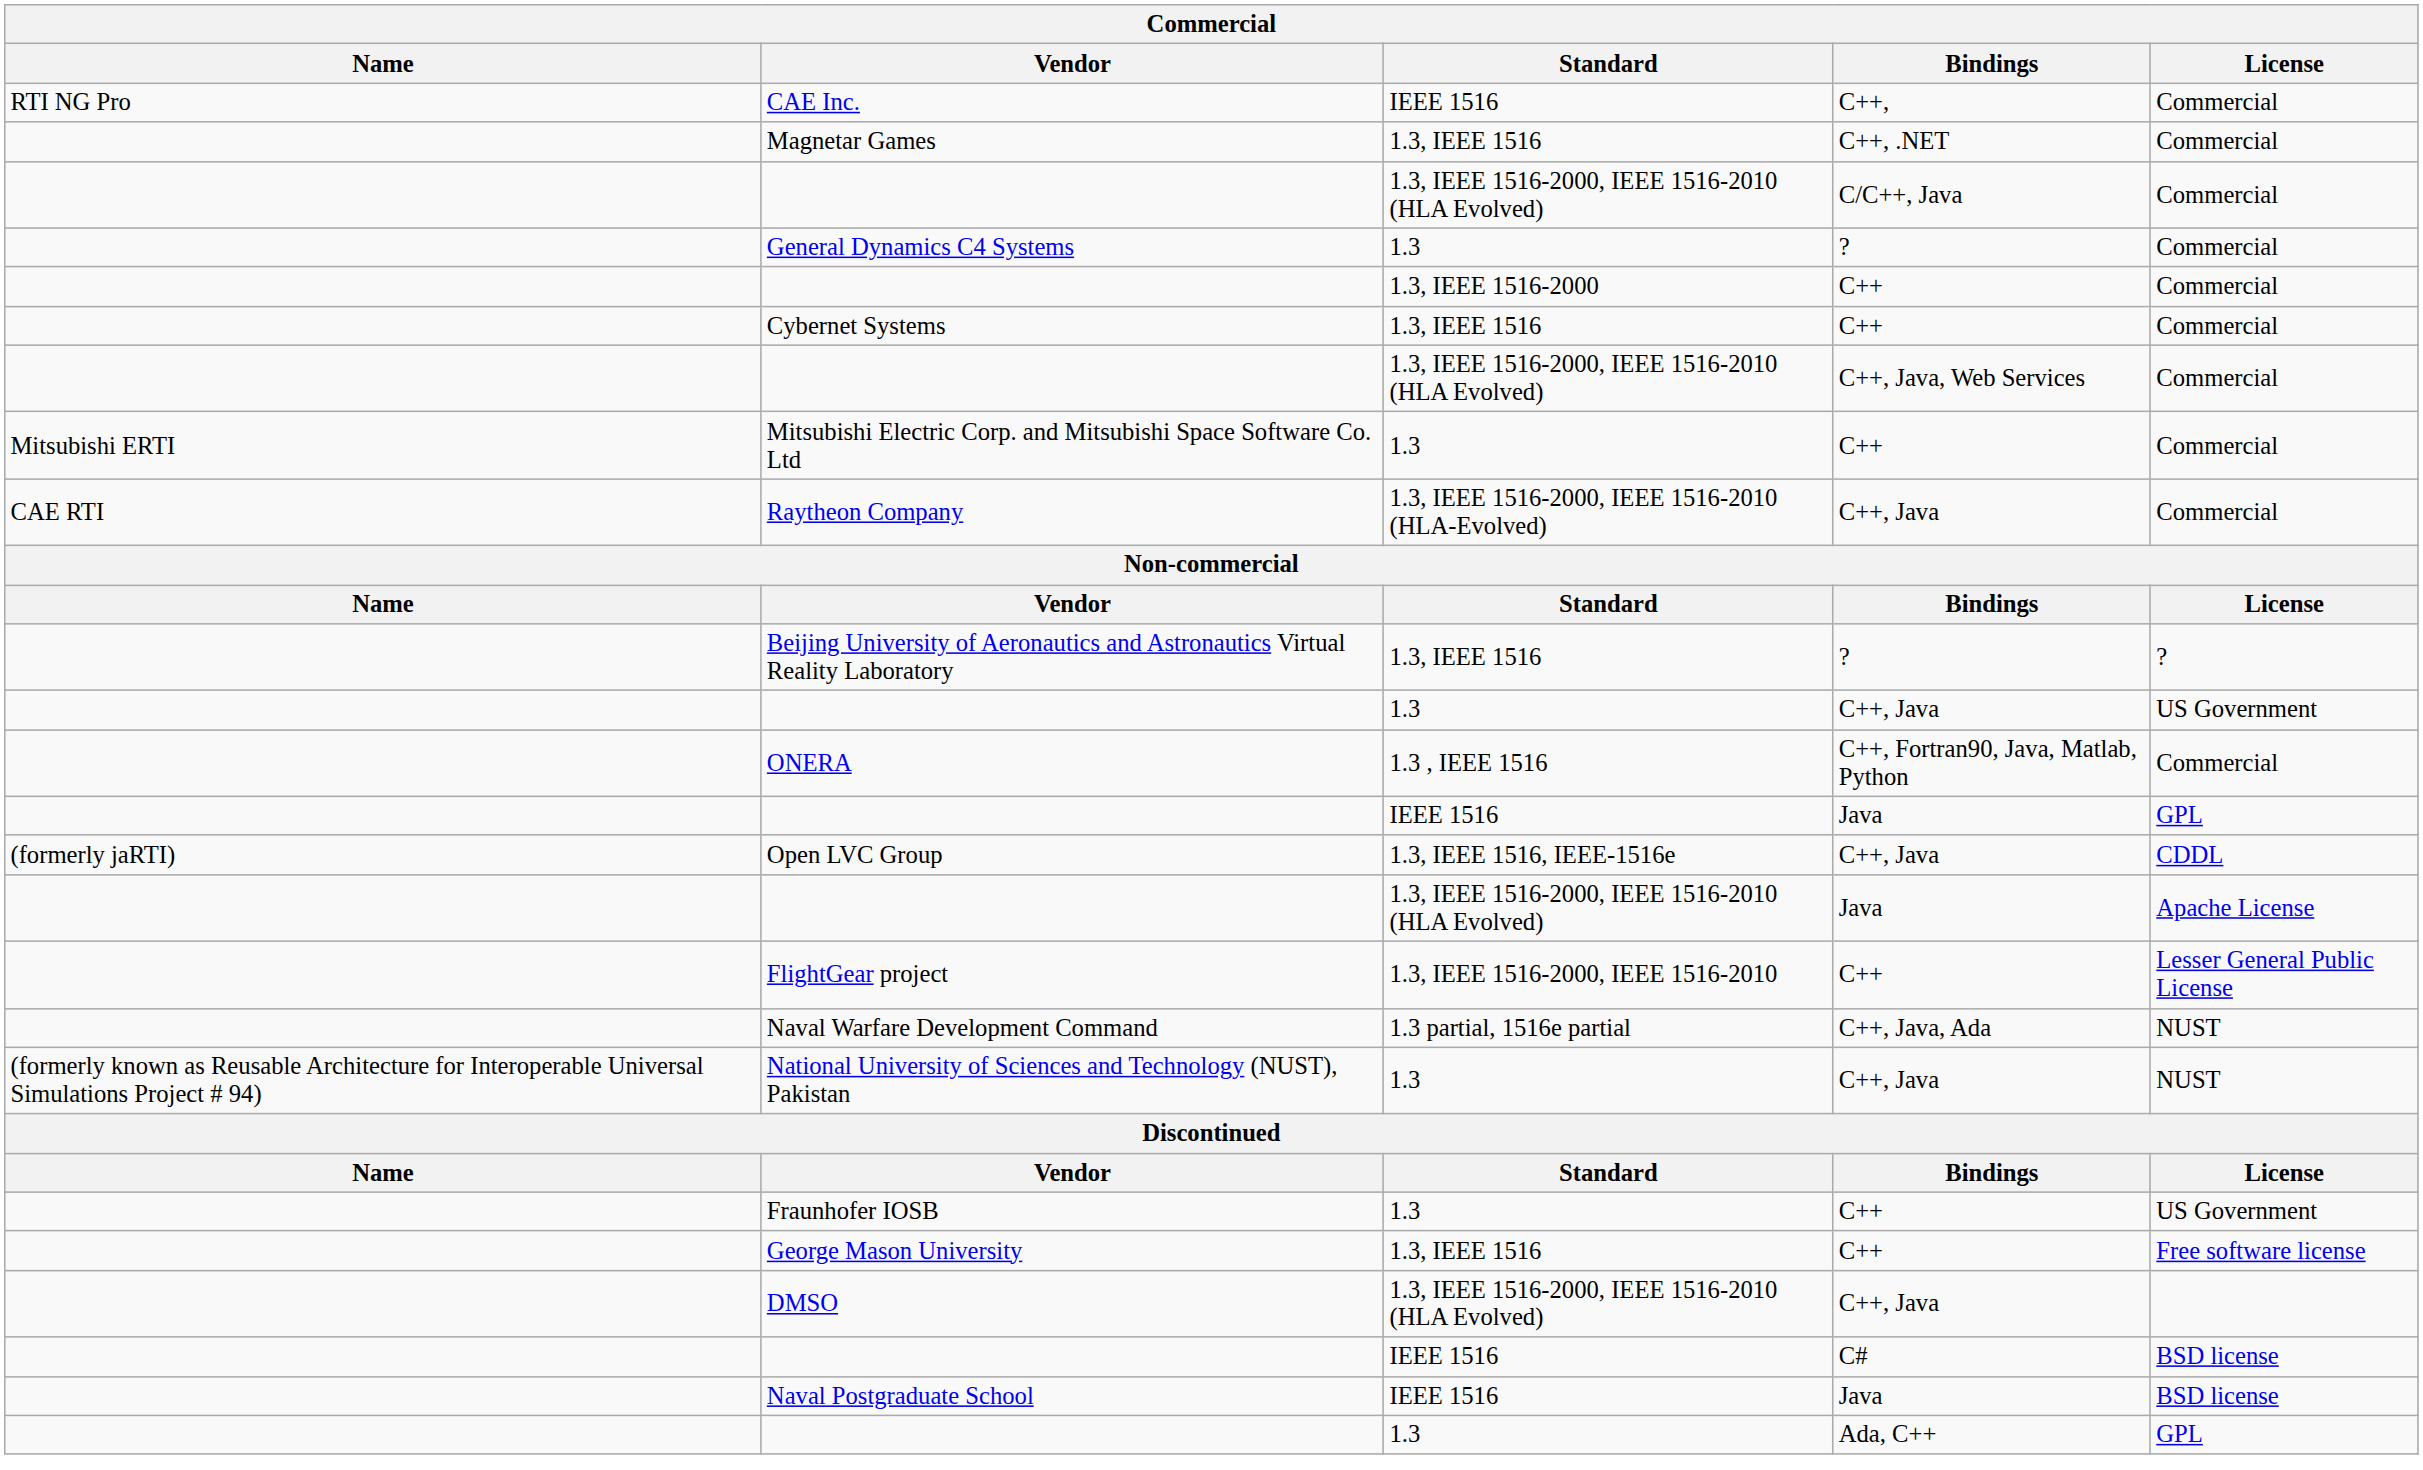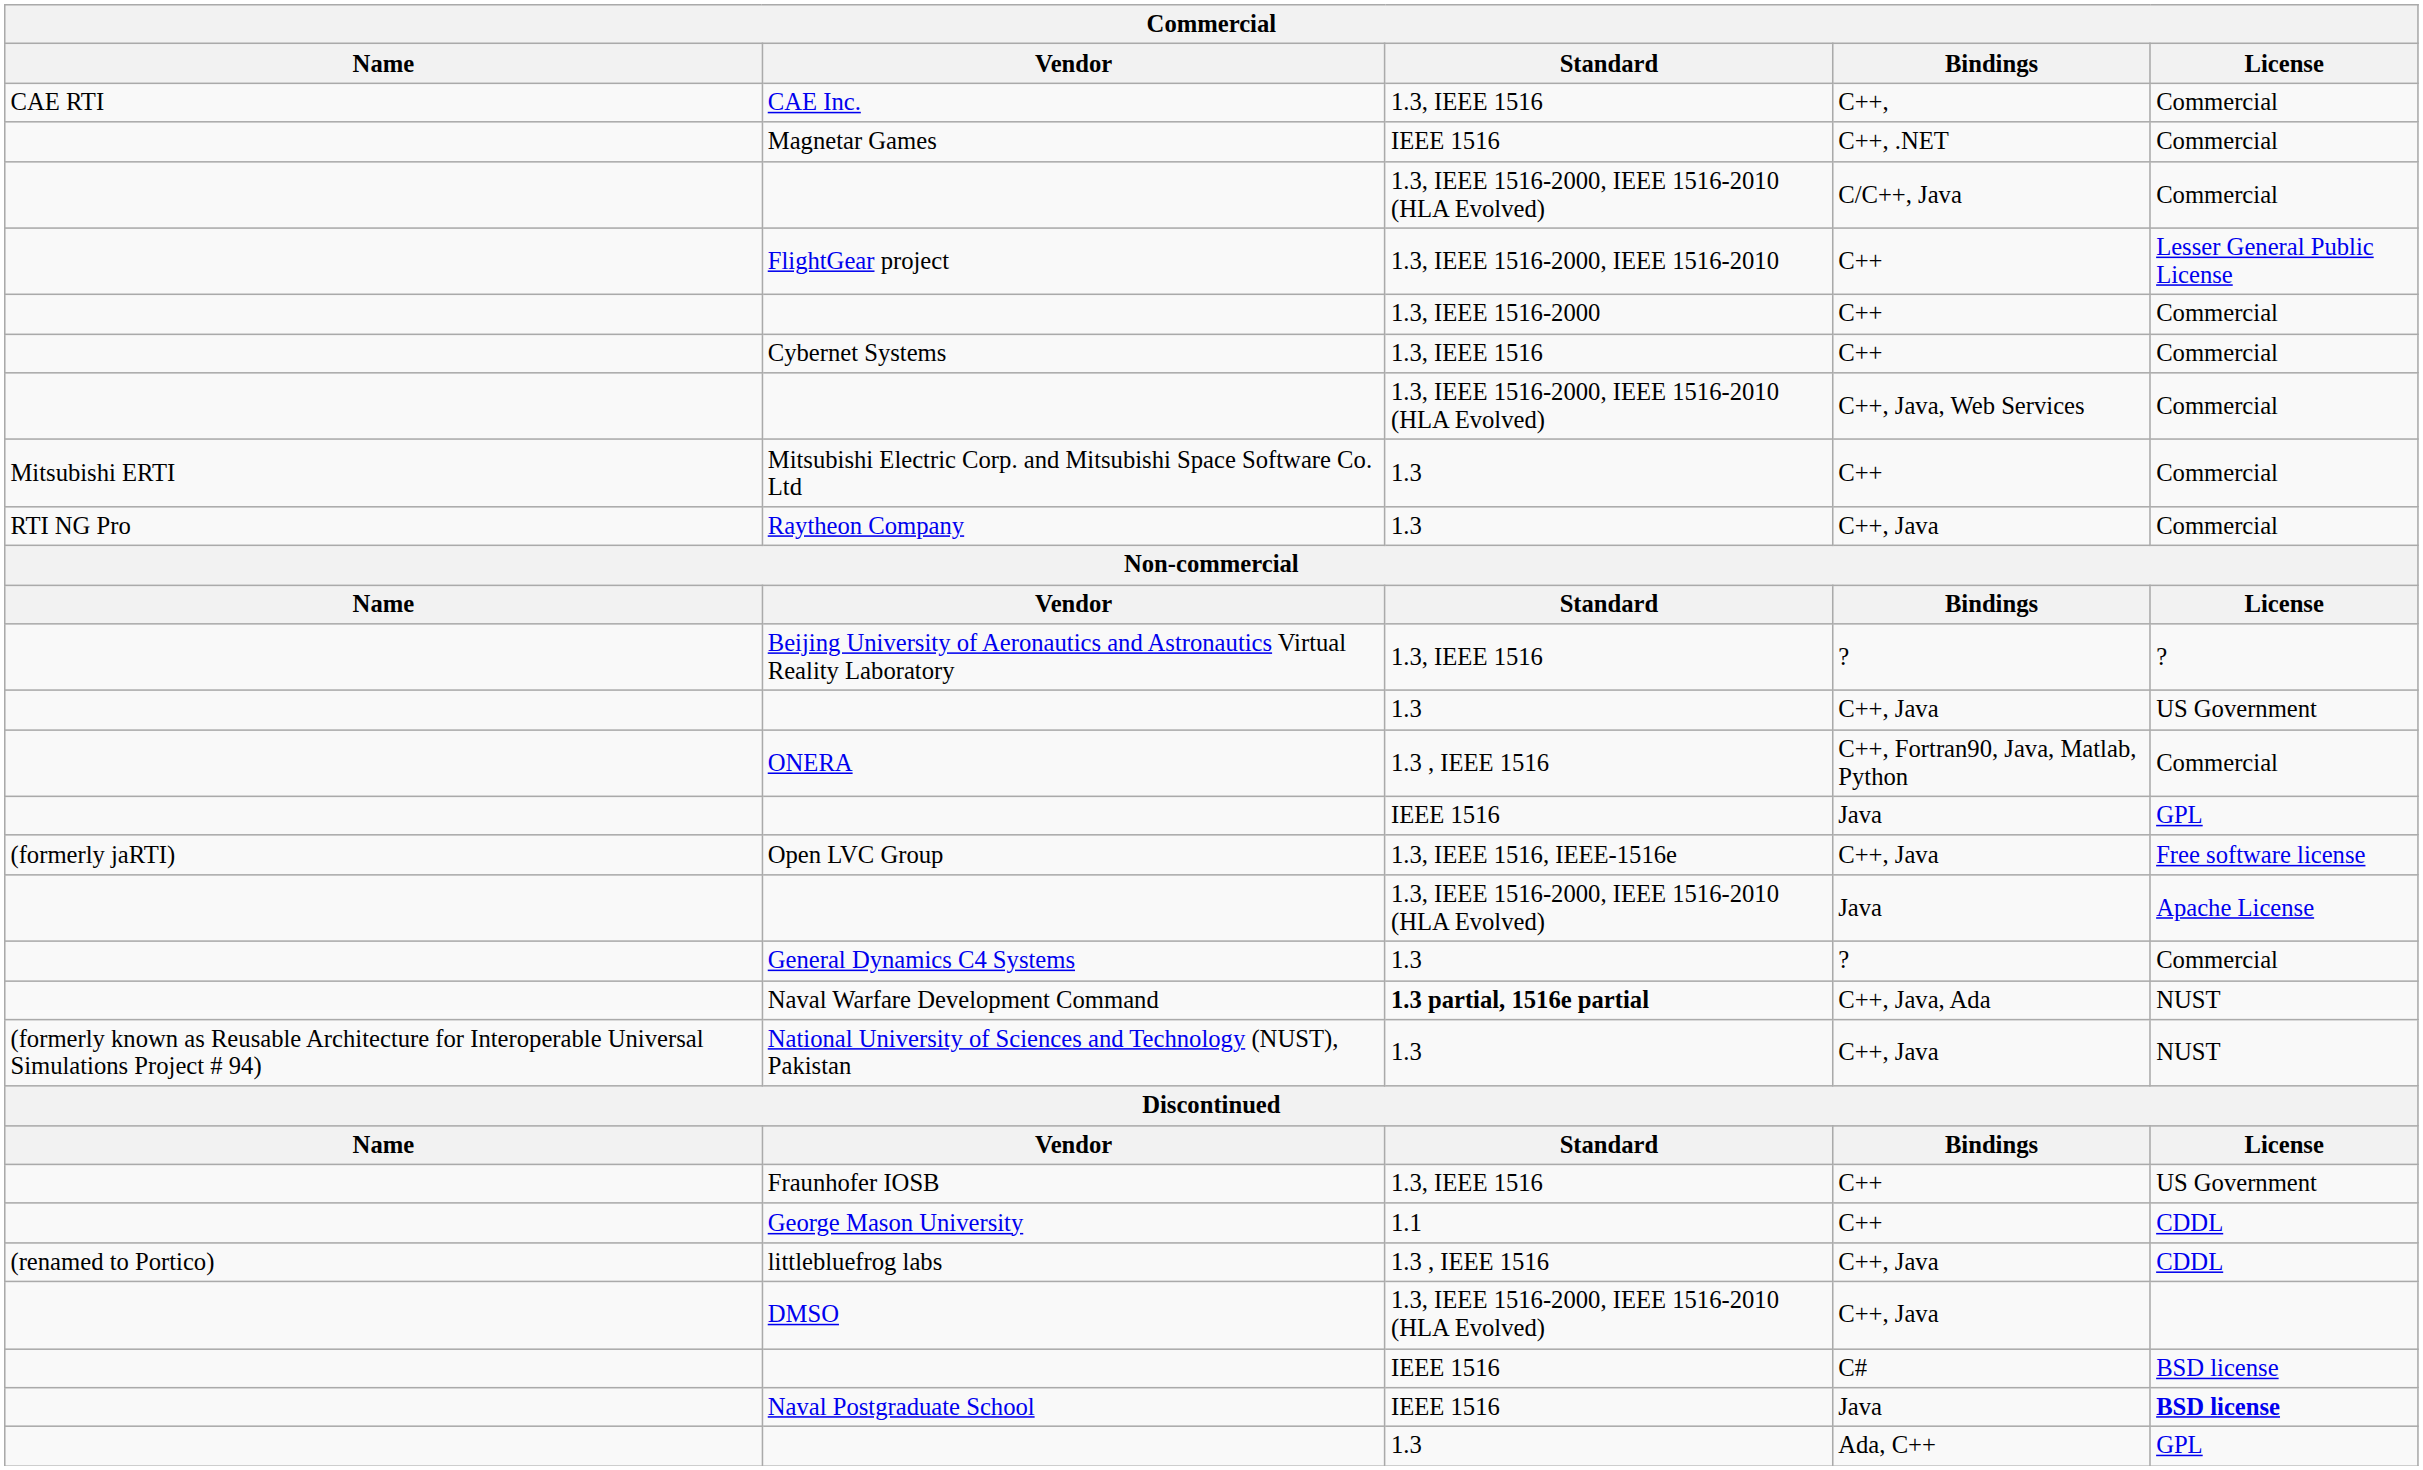CAE Inc. | Name: RTI NG Pro -> CAE RTI
CAE Inc. | Standard: IEEE 1516 -> 1.3, IEEE 1516
Magnetar Games | Standard: 1.3, IEEE 1516 -> IEEE 1516
rows swapped: General Dynamics C4 Systems <-> FlightGear project
Raytheon Company | Name: CAE RTI -> RTI NG Pro
Raytheon Company | Standard: 1.3, IEEE 1516-2000, IEEE 1516-2010 (HLA-Evolved) -> 1.3
Open LVC Group | License: CDDL -> Free software license
Naval Warfare Development Command | Standard: normal -> bold
Fraunhofer IOSB | Standard: 1.3 -> 1.3, IEEE 1516
George Mason University | Standard: 1.3, IEEE 1516 -> 1.1
George Mason University | License: Free software license -> CDDL
+ row: (renamed to Portico) | littlebluefrog labs | 1.3 , IEEE 1516 | C++, Java | CDDL
Naval Postgraduate School | License: normal -> bold
